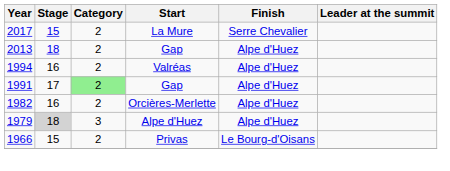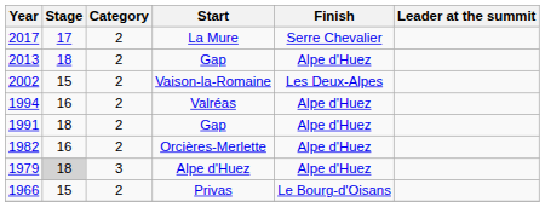2017 | Stage: 15 -> 17
+ row: 2002 | 15 | 2 | Vaison-la-Romaine | Les Deux-Alpes
1991 | Stage: 17 -> 18
1991 | Category: lightgreen background -> no background
